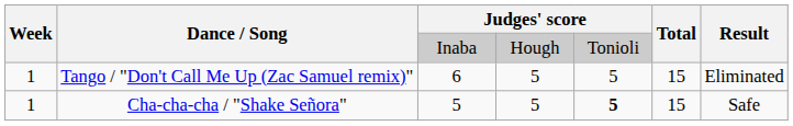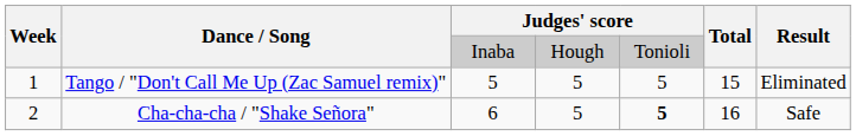Tango / "Don't Call Me Up (Zac Samuel remix)" | column 3: 6 -> 5
Cha-cha-cha / "Shake Señora" | Week: 1 -> 2
Cha-cha-cha / "Shake Señora" | column 3: 5 -> 6
Cha-cha-cha / "Shake Señora" | Total: 15 -> 16
